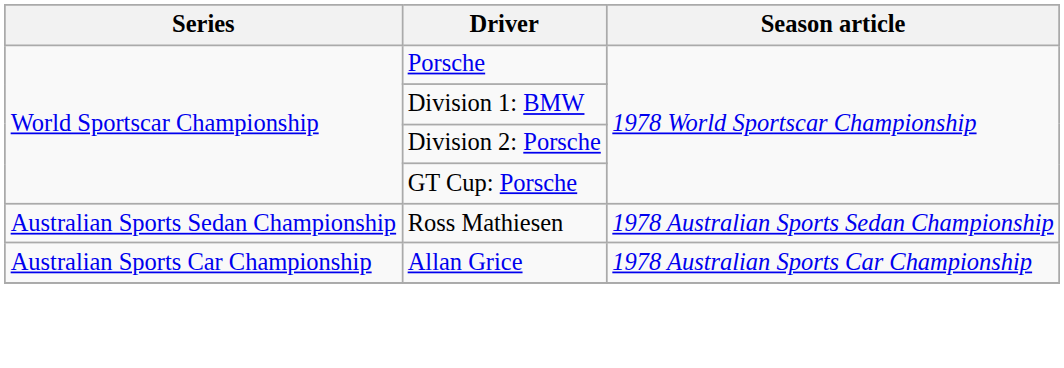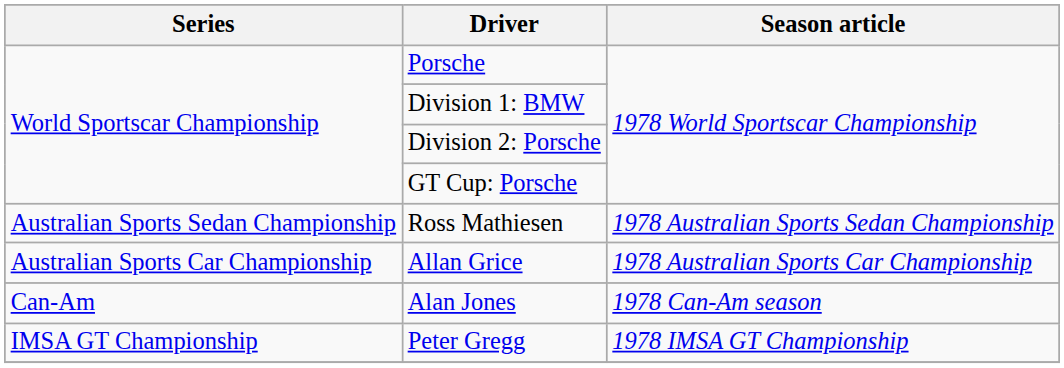+ row: Can-Am | Alan Jones | 1978 Can-Am season
+ row: IMSA GT Championship | Peter Gregg | 1978 IMSA GT Championship
